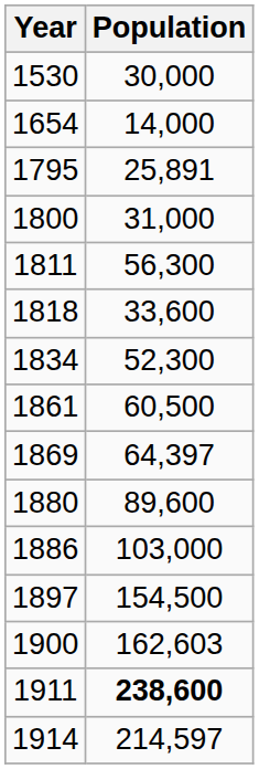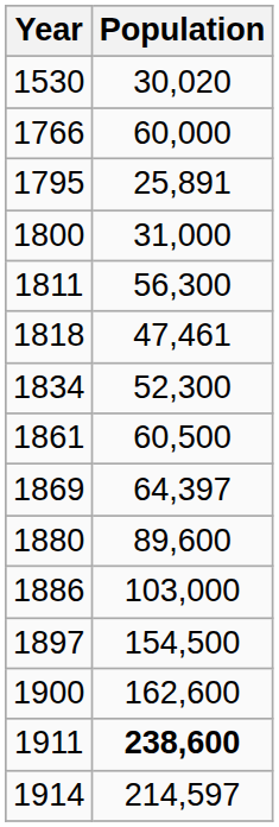1530 | Population: 30,000 -> 30,020
- row: 1654 | 14,000
+ row: 1766 | 60,000
1818 | Population: 33,600 -> 47,461
1900 | Population: 162,603 -> 162,600
